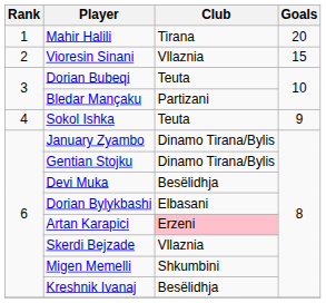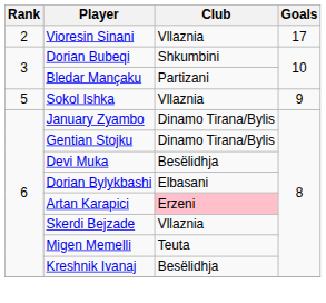- row: 1 | Mahir Halili | Tirana | 20
Vioresin Sinani | Goals: 15 -> 17
Dorian Bubeqi | Club: Teuta -> Shkumbini
Sokol Ishka | Rank: 4 -> 5
Sokol Ishka | Club: Teuta -> Vllaznia
Migen Memelli | Club: Shkumbini -> Teuta
